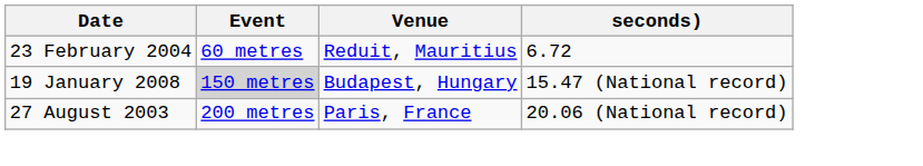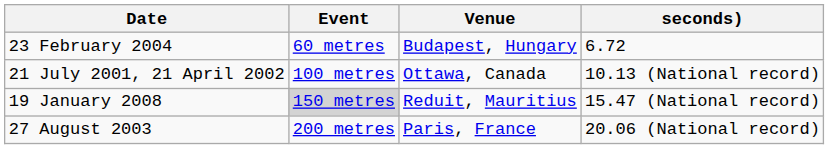23 February 2004 | Venue: Reduit, Mauritius -> Budapest, Hungary
+ row: 21 July 2001, 21 April 2002 | 100 metres | Ottawa, Canada | 10.13 (National record)
19 January 2008 | Venue: Budapest, Hungary -> Reduit, Mauritius
